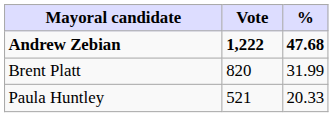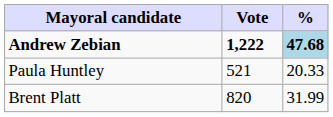Andrew Zebian | %: no background -> lightblue background
rows swapped: Brent Platt <-> Paula Huntley
